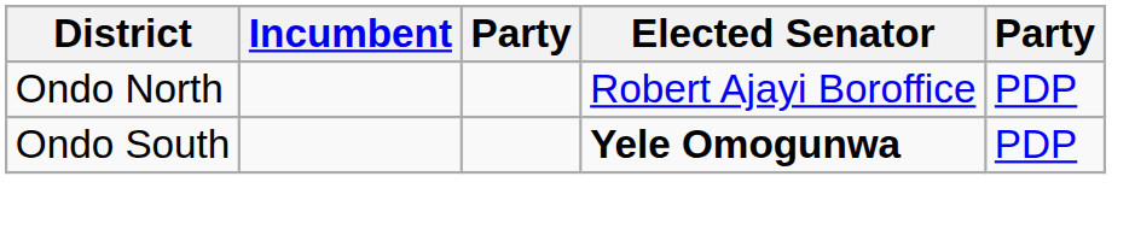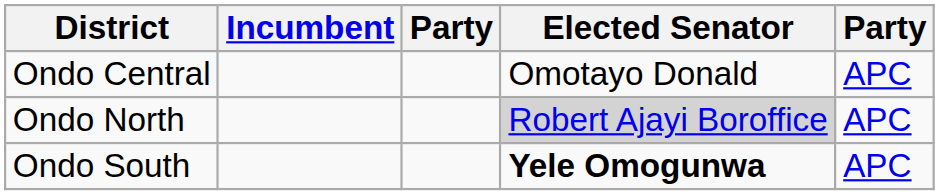+ row: Ondo Central | Omotayo Donald | APC
Ondo North | Elected Senator: no background -> lightgrey background
Ondo North | column 5: PDP -> APC
Ondo South | column 5: PDP -> APC
